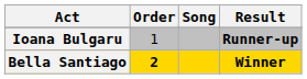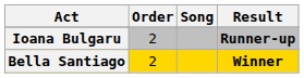Ioana Bulgaru | Order: 1 -> 2
Bella Santiago | Order: bold -> normal
